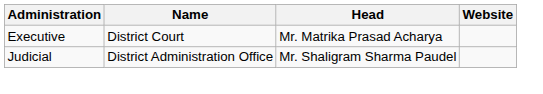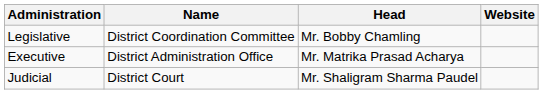+ row: Legislative | District Coordination Committee | Mr. Bobby Chamling
Executive | Name: District Court -> District Administration Office
Judicial | Name: District Administration Office -> District Court
